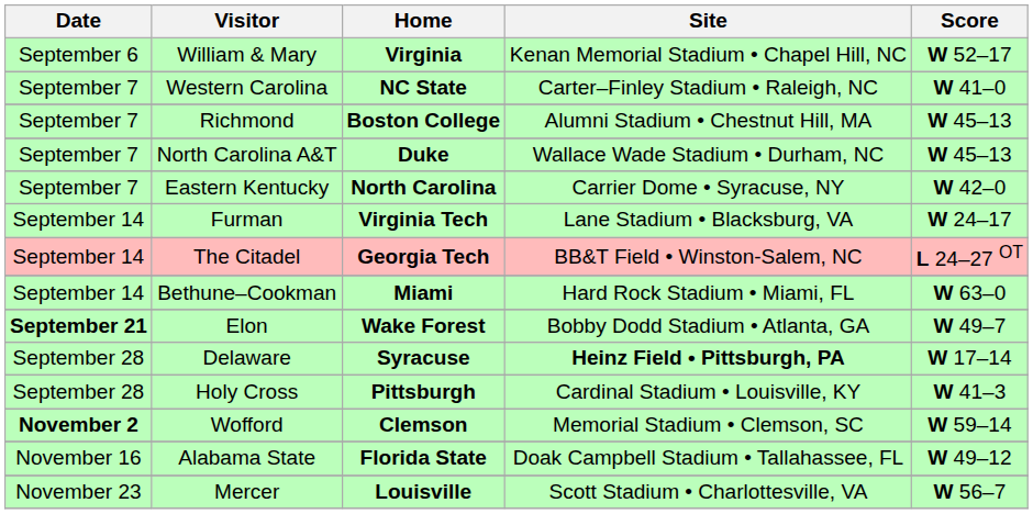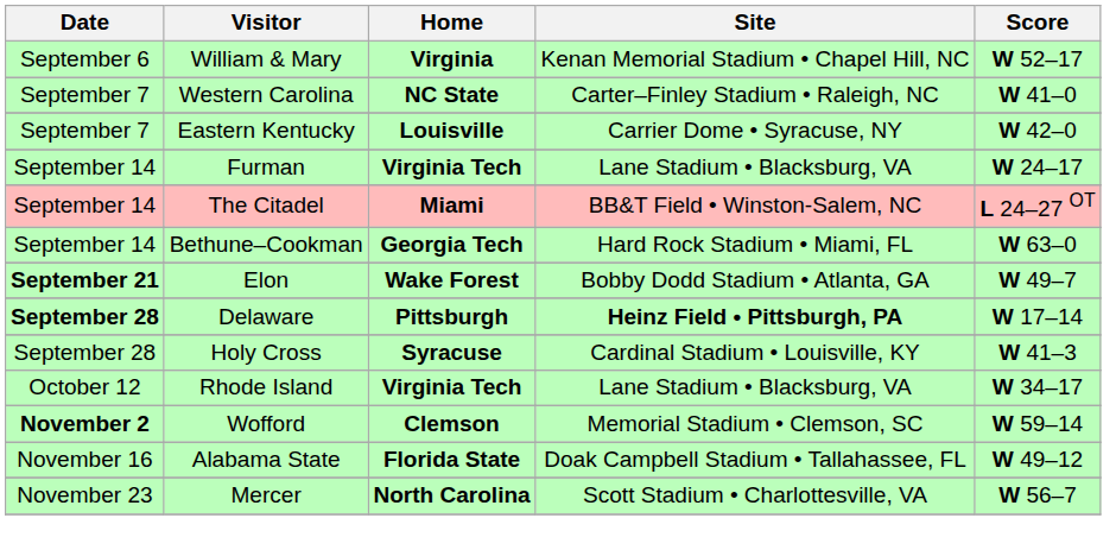- row: September 7 | Richmond | Boston College | Alumni Stadium • Chestnut Hill, MA | W 45–13
- row: September 7 | North Carolina A&T | Duke | Wallace Wade Stadium • Durham, NC | W 45–13
Eastern Kentucky | Home: North Carolina -> Louisville
The Citadel | Home: Georgia Tech -> Miami
Bethune–Cookman | Home: Miami -> Georgia Tech
Delaware | Date: normal -> bold
Delaware | Home: Syracuse -> Pittsburgh
Holy Cross | Home: Pittsburgh -> Syracuse
+ row: October 12 | Rhode Island | Virginia Tech | Lane Stadium • Blacksburg, VA | W 34–17
Mercer | Home: Louisville -> North Carolina
